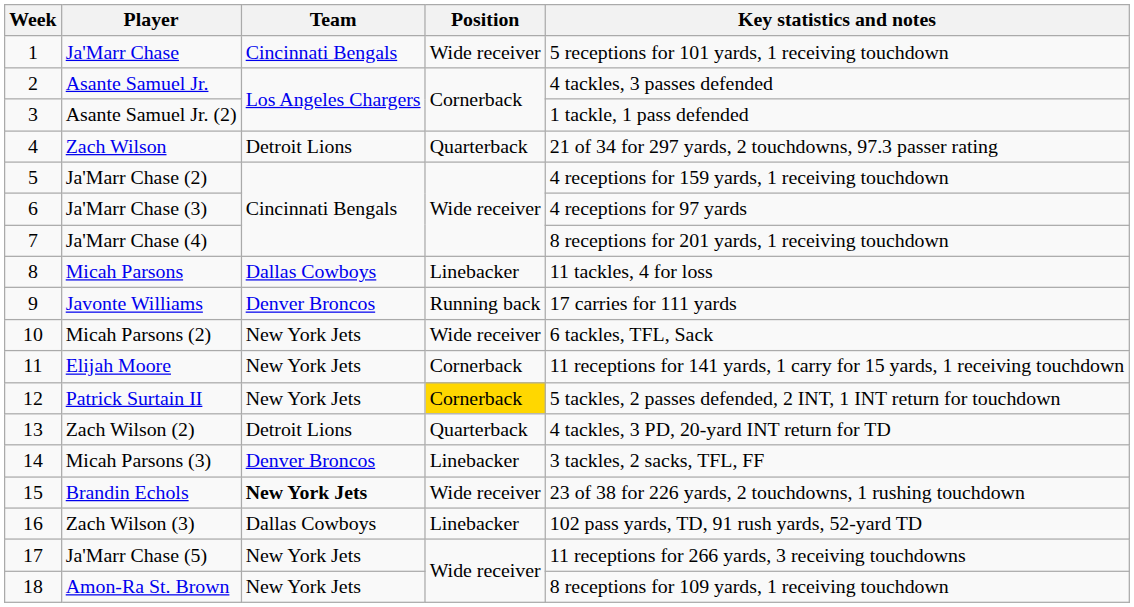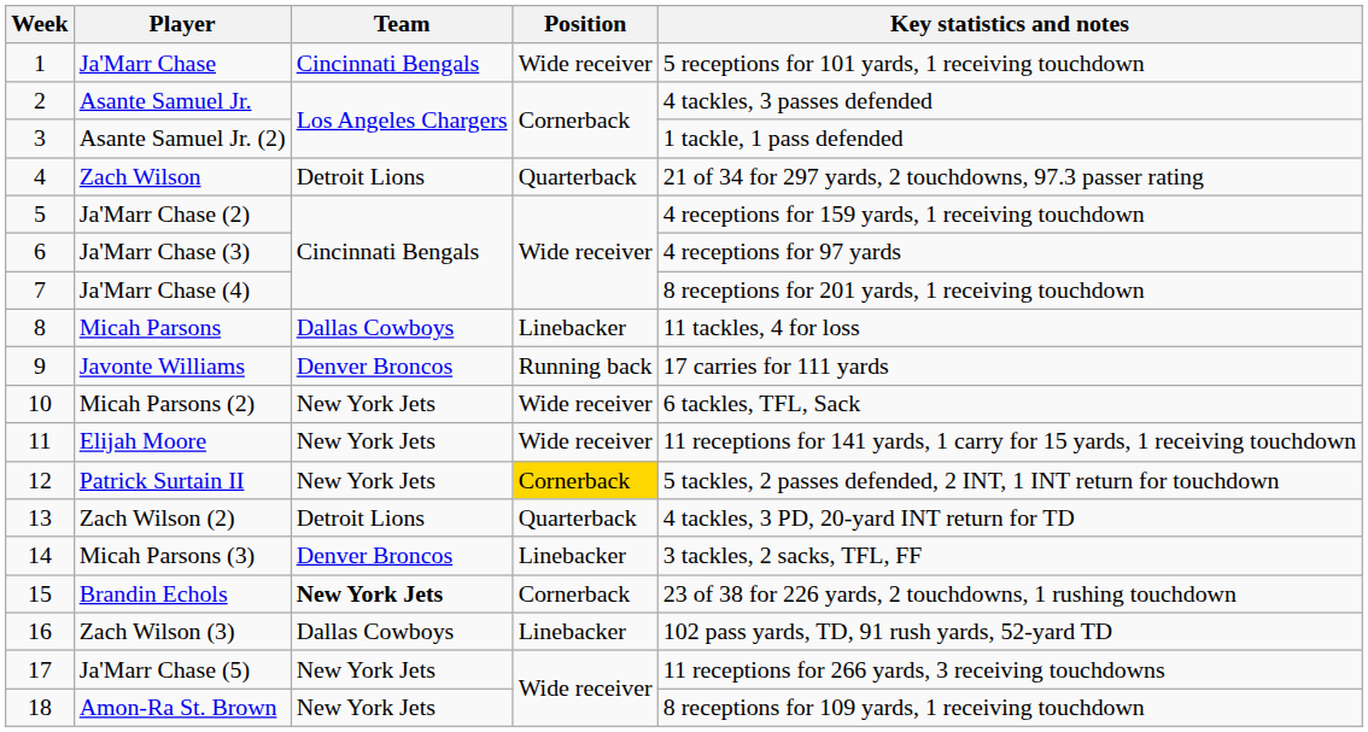Elijah Moore | Position: Cornerback -> Wide receiver
Brandin Echols | Position: Wide receiver -> Cornerback
